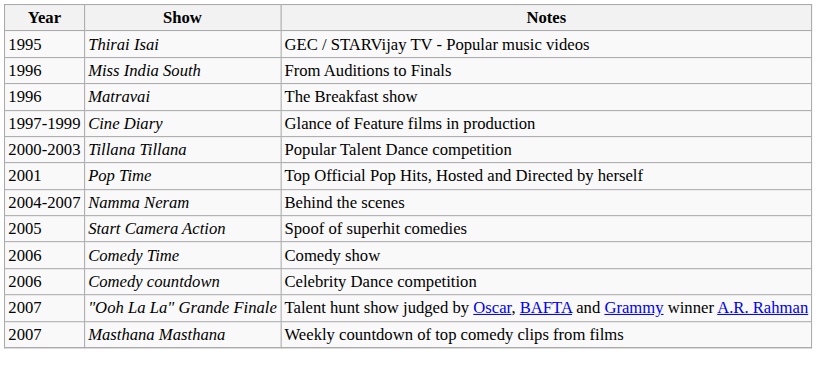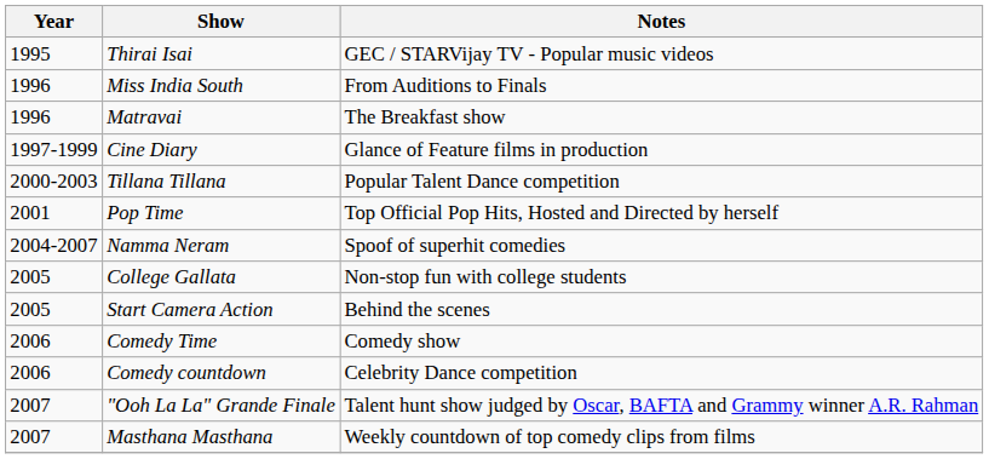Namma Neram | Notes: Behind the scenes -> Spoof of superhit comedies
+ row: 2005 | College Gallata | Non-stop fun with college students
Start Camera Action | Notes: Spoof of superhit comedies -> Behind the scenes
